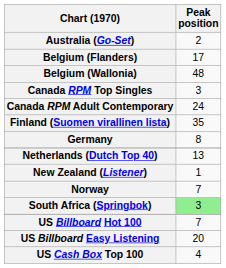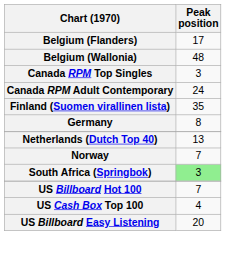- row: Australia (Go-Set) | 2
- row: New Zealand (Listener) | 1
rows swapped: US Billboard Easy Listening <-> US Cash Box Top 100
